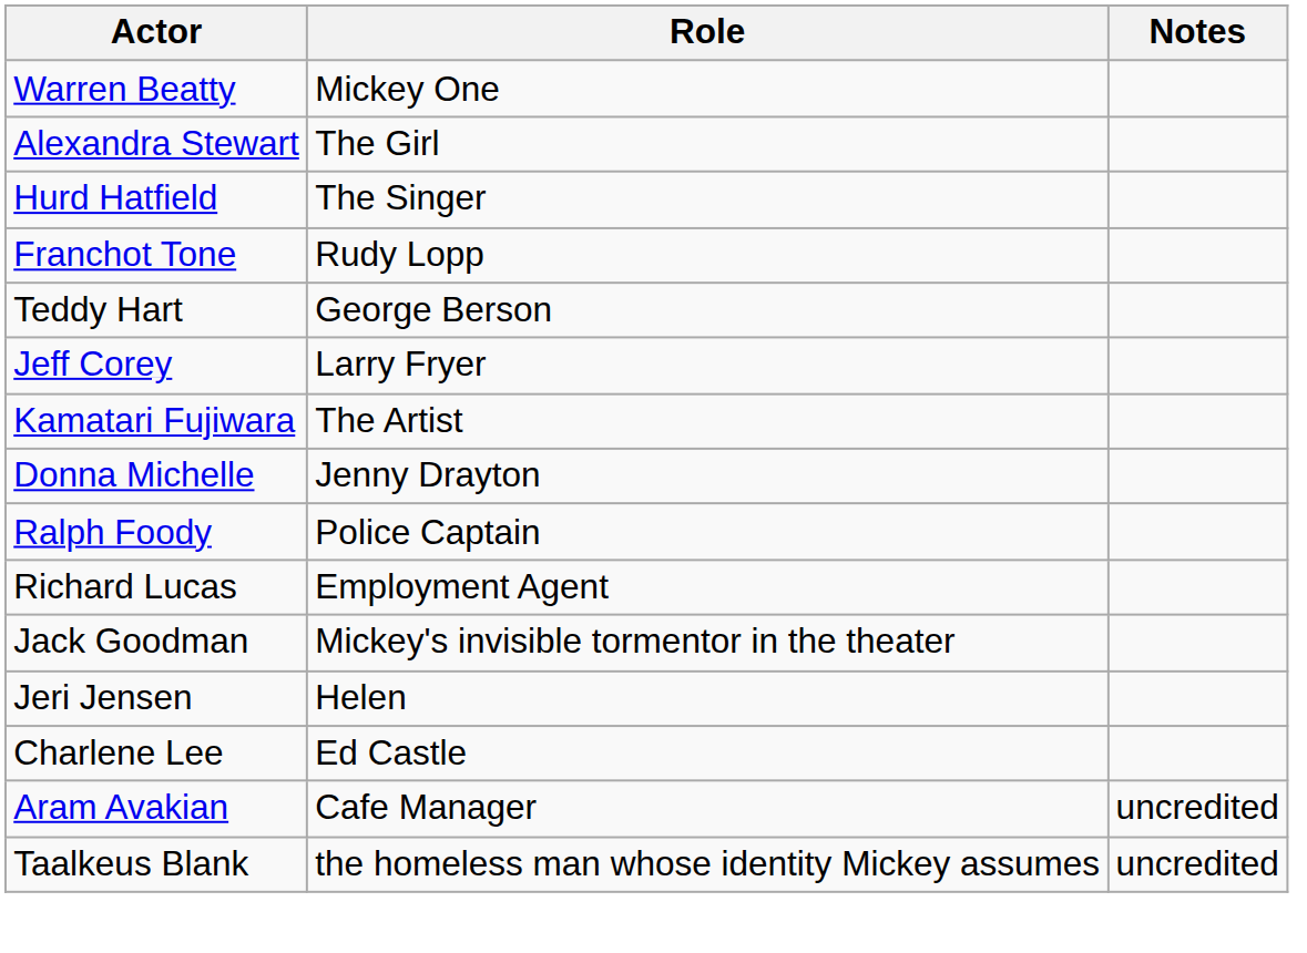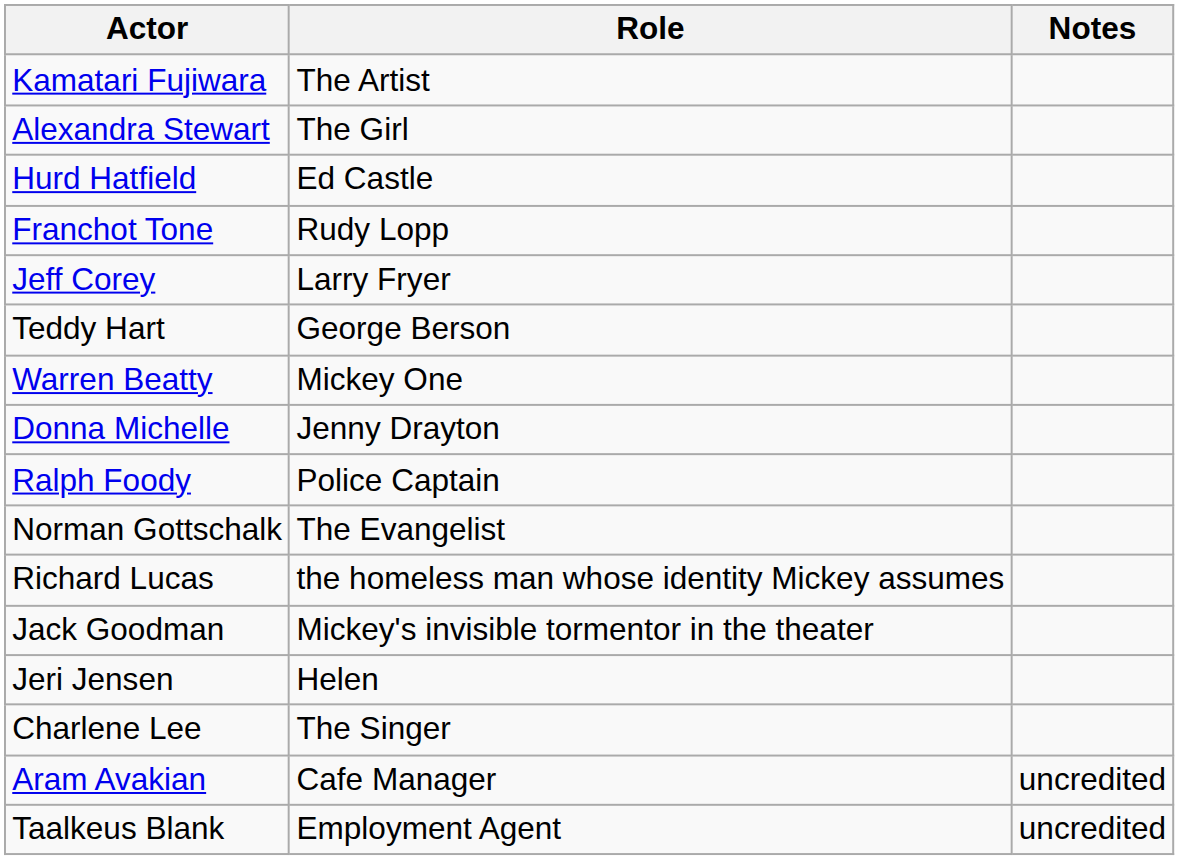rows swapped: Warren Beatty <-> Kamatari Fujiwara
Hurd Hatfield | Role: The Singer -> Ed Castle
rows swapped: Teddy Hart <-> Jeff Corey
+ row: Norman Gottschalk | The Evangelist
Richard Lucas | Role: Employment Agent -> the homeless man whose identity Mickey assumes
Charlene Lee | Role: Ed Castle -> The Singer
Taalkeus Blank | Role: the homeless man whose identity Mickey assumes -> Employment Agent
